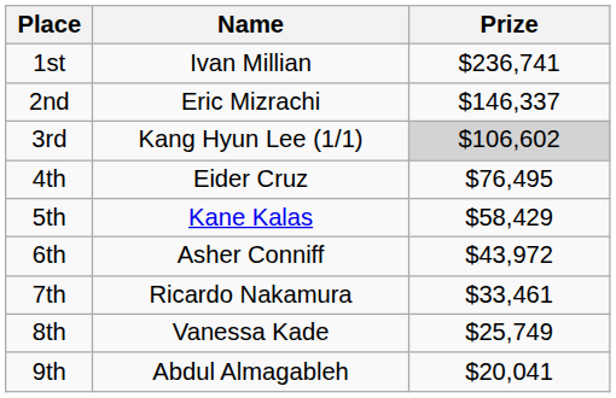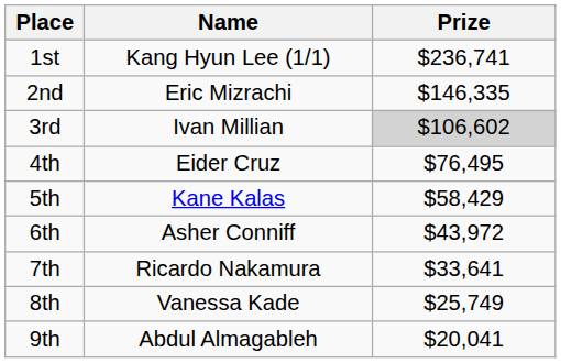1st | Name: Ivan Millian -> Kang Hyun Lee (1/1)
2nd | Prize: $146,337 -> $146,335
3rd | Name: Kang Hyun Lee (1/1) -> Ivan Millian
7th | Prize: $33,461 -> $33,641
